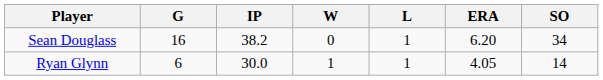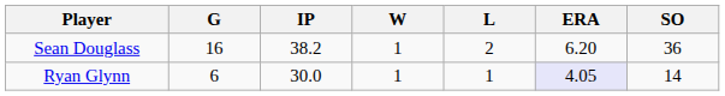Sean Douglass | W: 0 -> 1
Sean Douglass | L: 1 -> 2
Sean Douglass | SO: 34 -> 36
Ryan Glynn | ERA: no background -> lavender background
